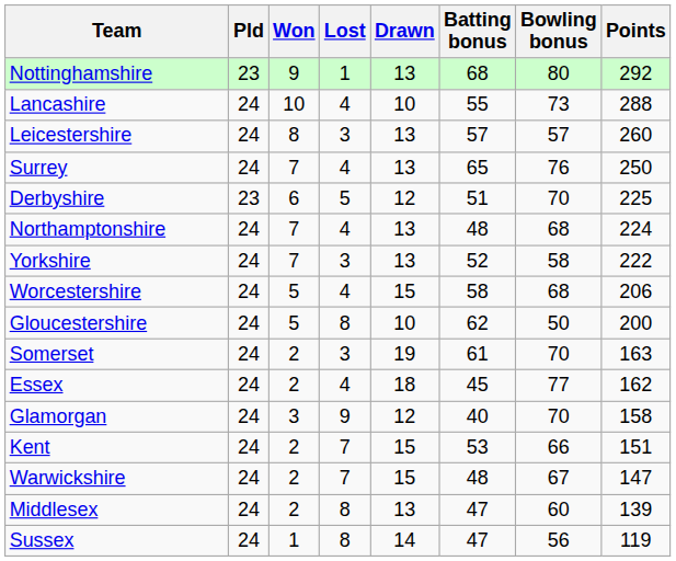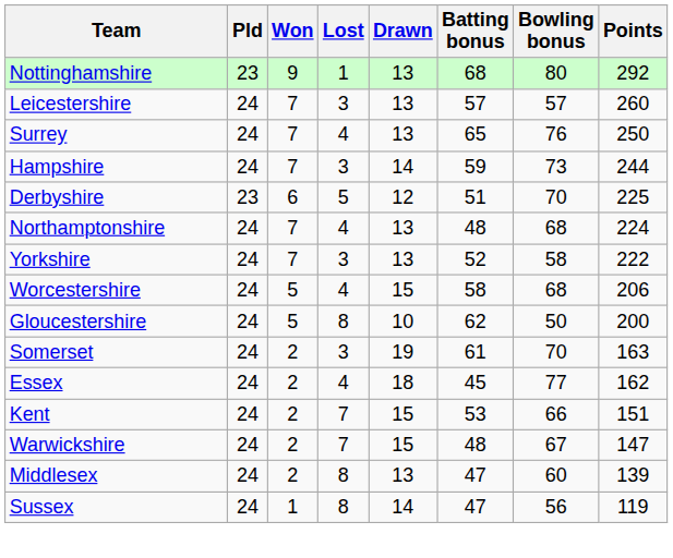- row: Lancashire | 24 | 10 | 4 | 10 | 55 | 73 | 288
Leicestershire | Won: 8 -> 7
+ row: Hampshire | 24 | 7 | 3 | 14 | 59 | 73 | 244
- row: Glamorgan | 24 | 3 | 9 | 12 | 40 | 70 | 158
